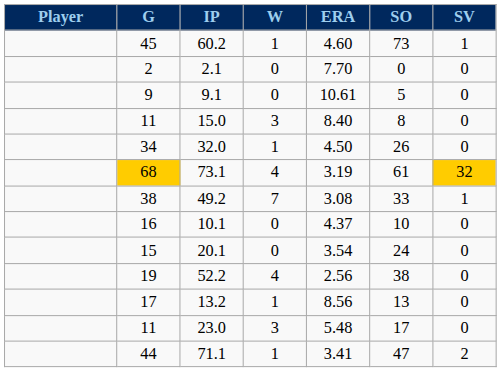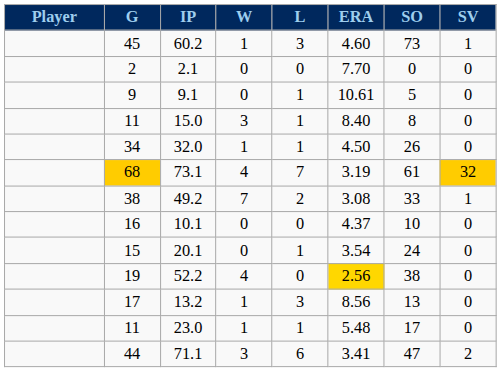+ column: L | 3 | 0 | 1 | 1 | 1 | 7 | 2 | 0 | 1 | 0 | 3 | 1 | 6
52.2 | ERA: no background -> gold background
23.0 | W: 3 -> 1
71.1 | W: 1 -> 3
